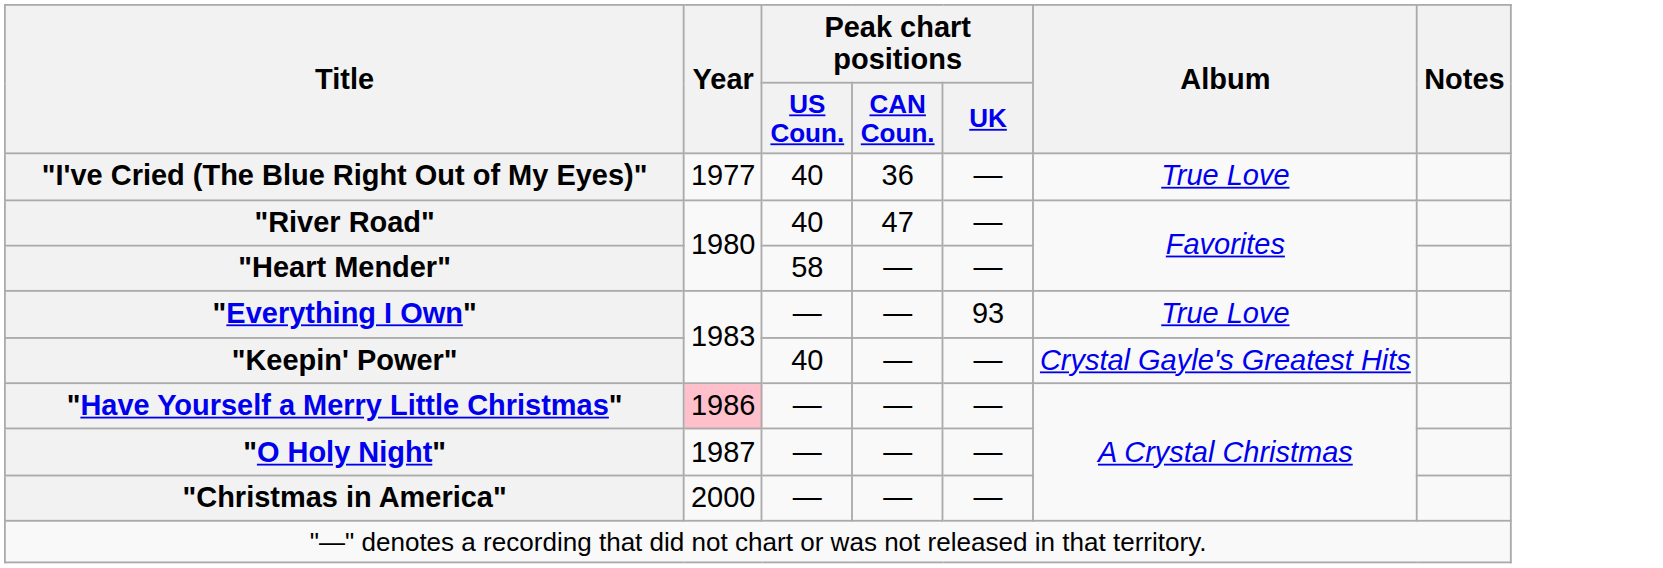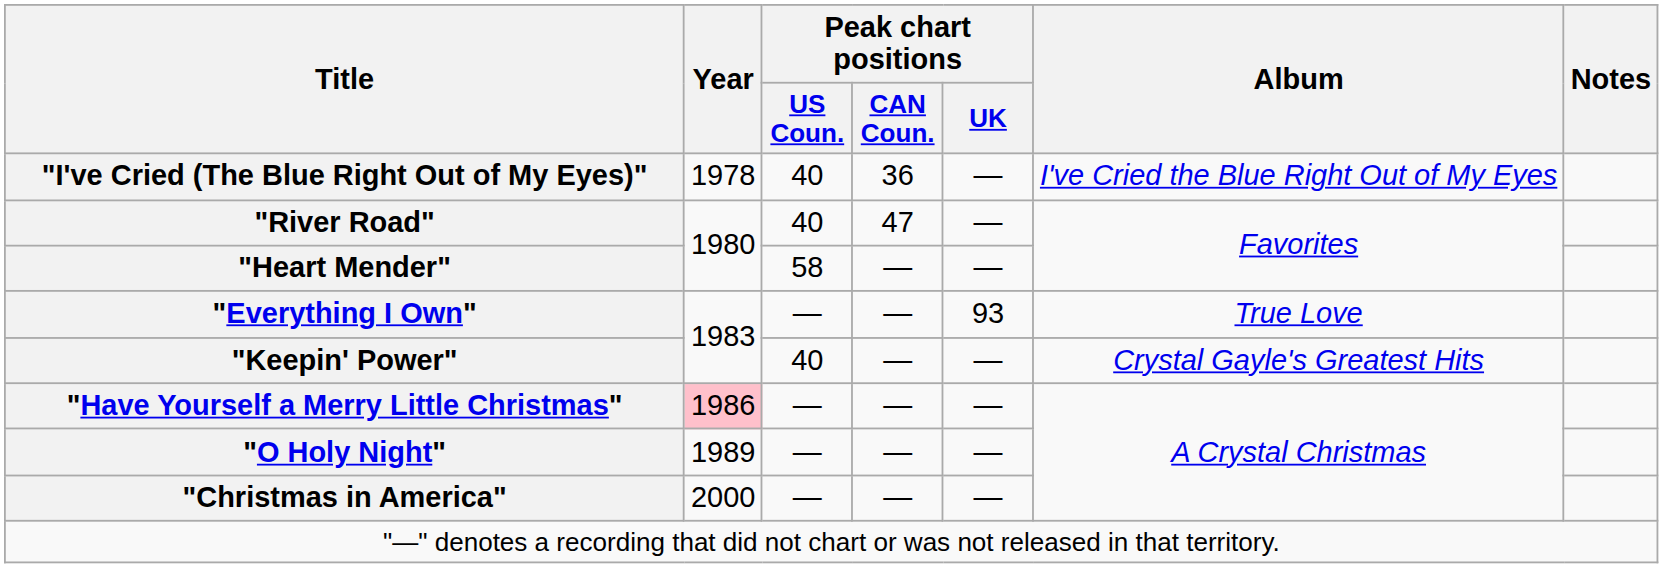"I've Cried (The Blue Right Out of My Eyes)" | Year: 1977 -> 1978
"I've Cried (The Blue Right Out of My Eyes)" | Album: True Love -> I've Cried the Blue Right Out of My Eyes
"O Holy Night" | Year: 1987 -> 1989
